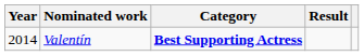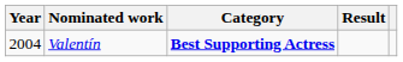Valentín | Year: 2014 -> 2004
